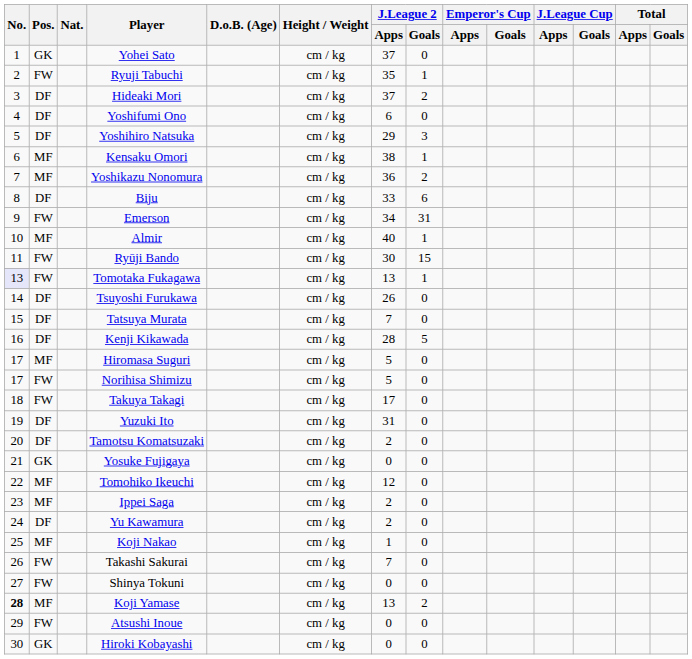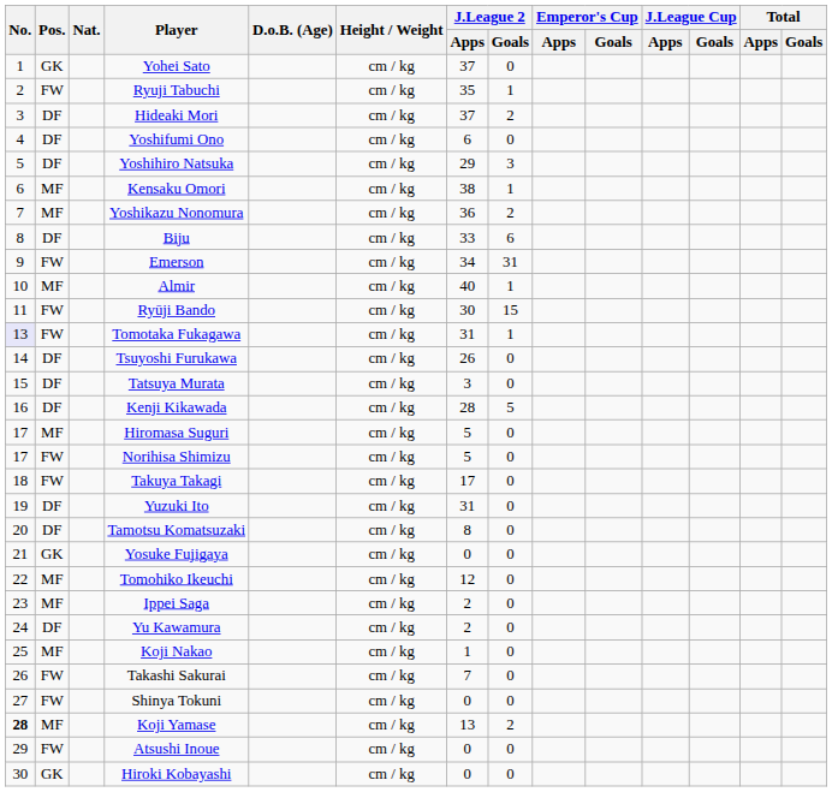Tomotaka Fukagawa | J.League 2 / Apps: 13 -> 31
Tatsuya Murata | J.League 2 / Apps: 7 -> 3
Tamotsu Komatsuzaki | J.League 2 / Apps: 2 -> 8
